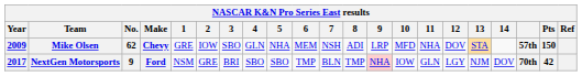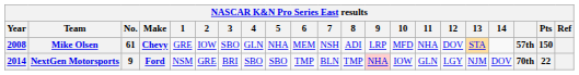Mike Olsen | Year: 2009 -> 2008
Mike Olsen | No.: 62 -> 61
NextGen Motorsports | Year: 2017 -> 2014
NextGen Motorsports | Pts: 42 -> 22
